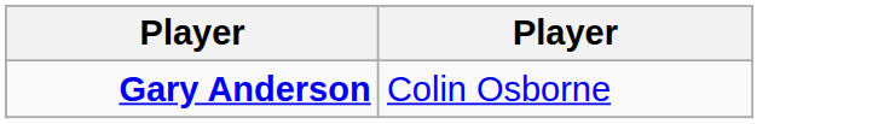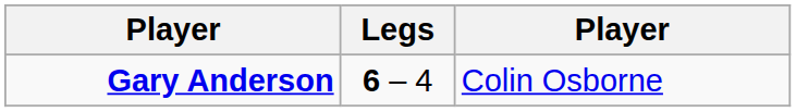+ column: Legs | 6 – 4
